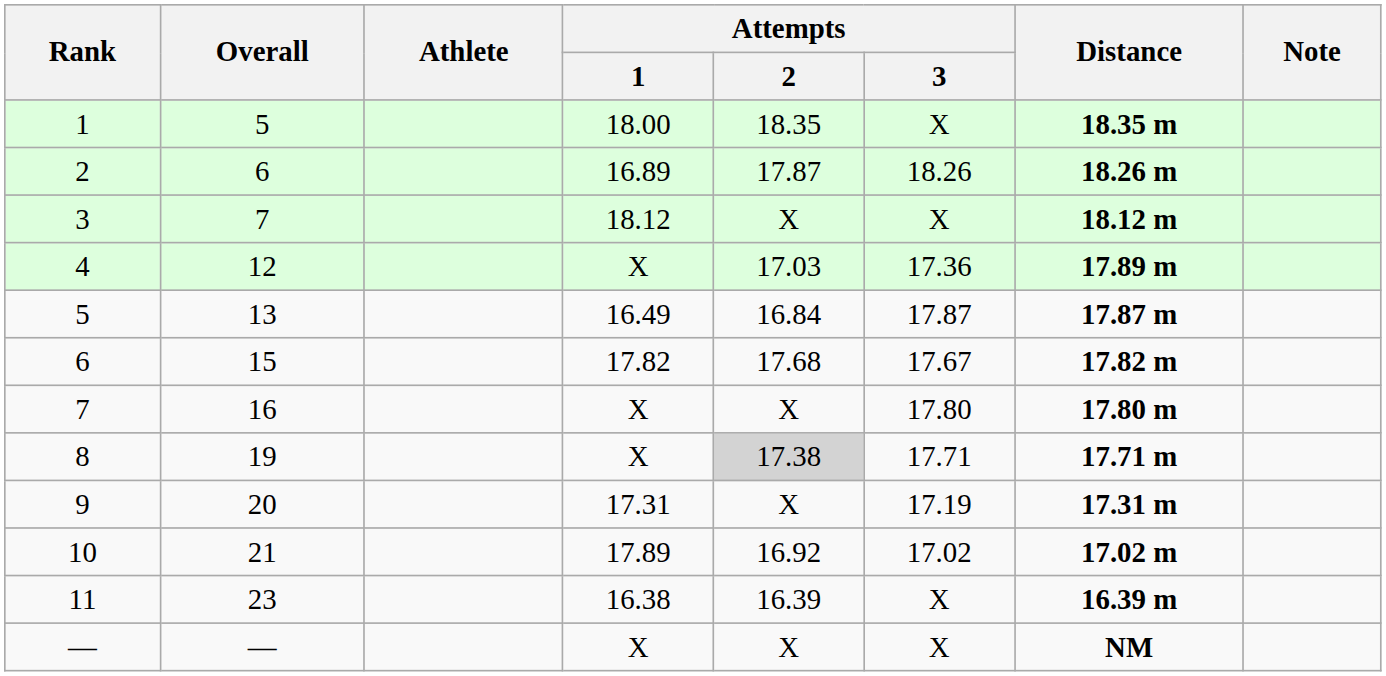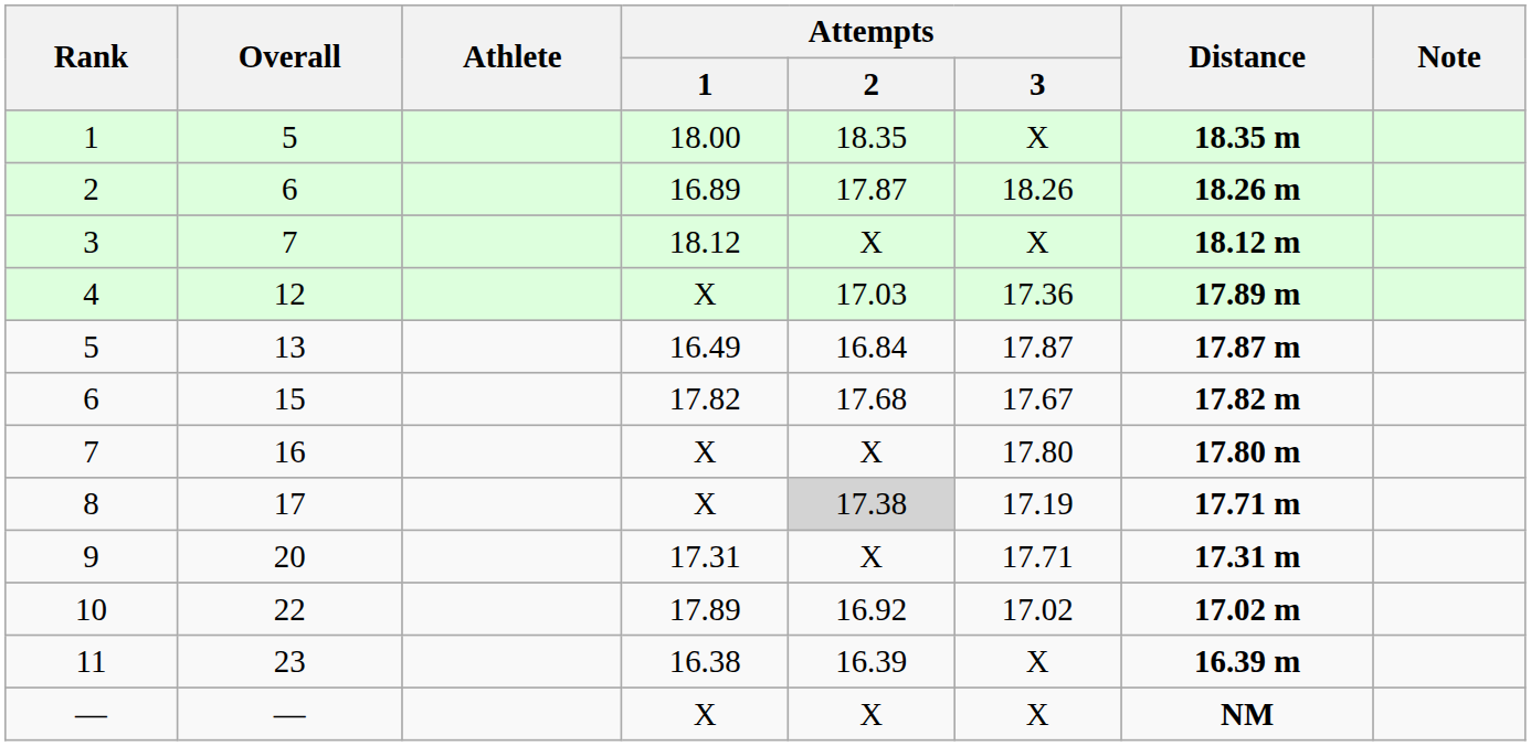8 | Overall: 19 -> 17
8 | Attempts / 3: 17.71 -> 17.19
9 | Attempts / 3: 17.19 -> 17.71
10 | Overall: 21 -> 22
